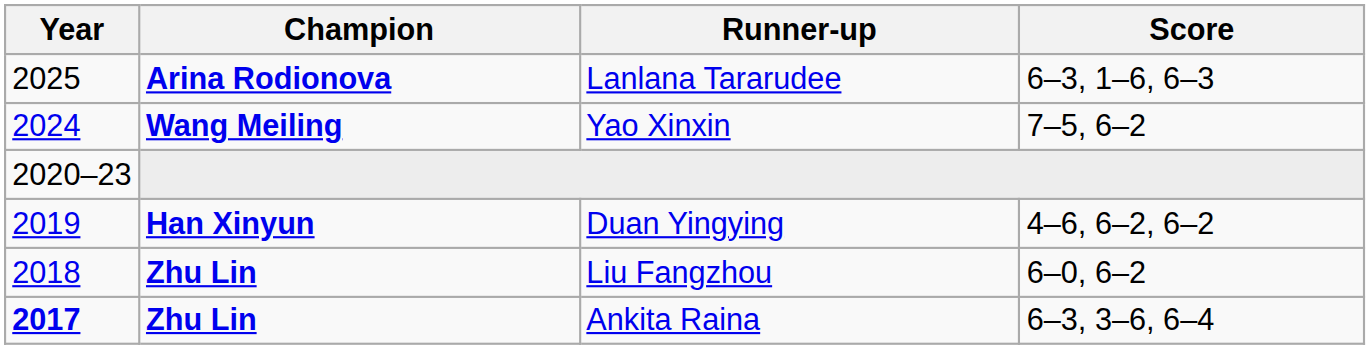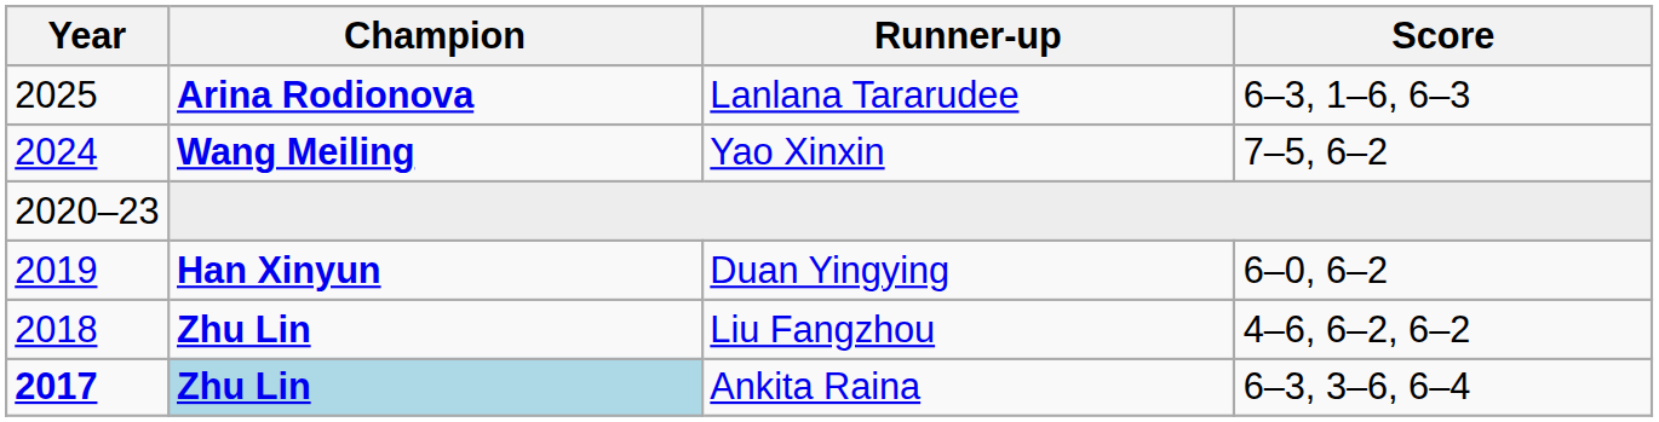Duan Yingying | Score: 4–6, 6–2, 6–2 -> 6–0, 6–2
Liu Fangzhou | Score: 6–0, 6–2 -> 4–6, 6–2, 6–2
Ankita Raina | Champion: no background -> lightblue background
